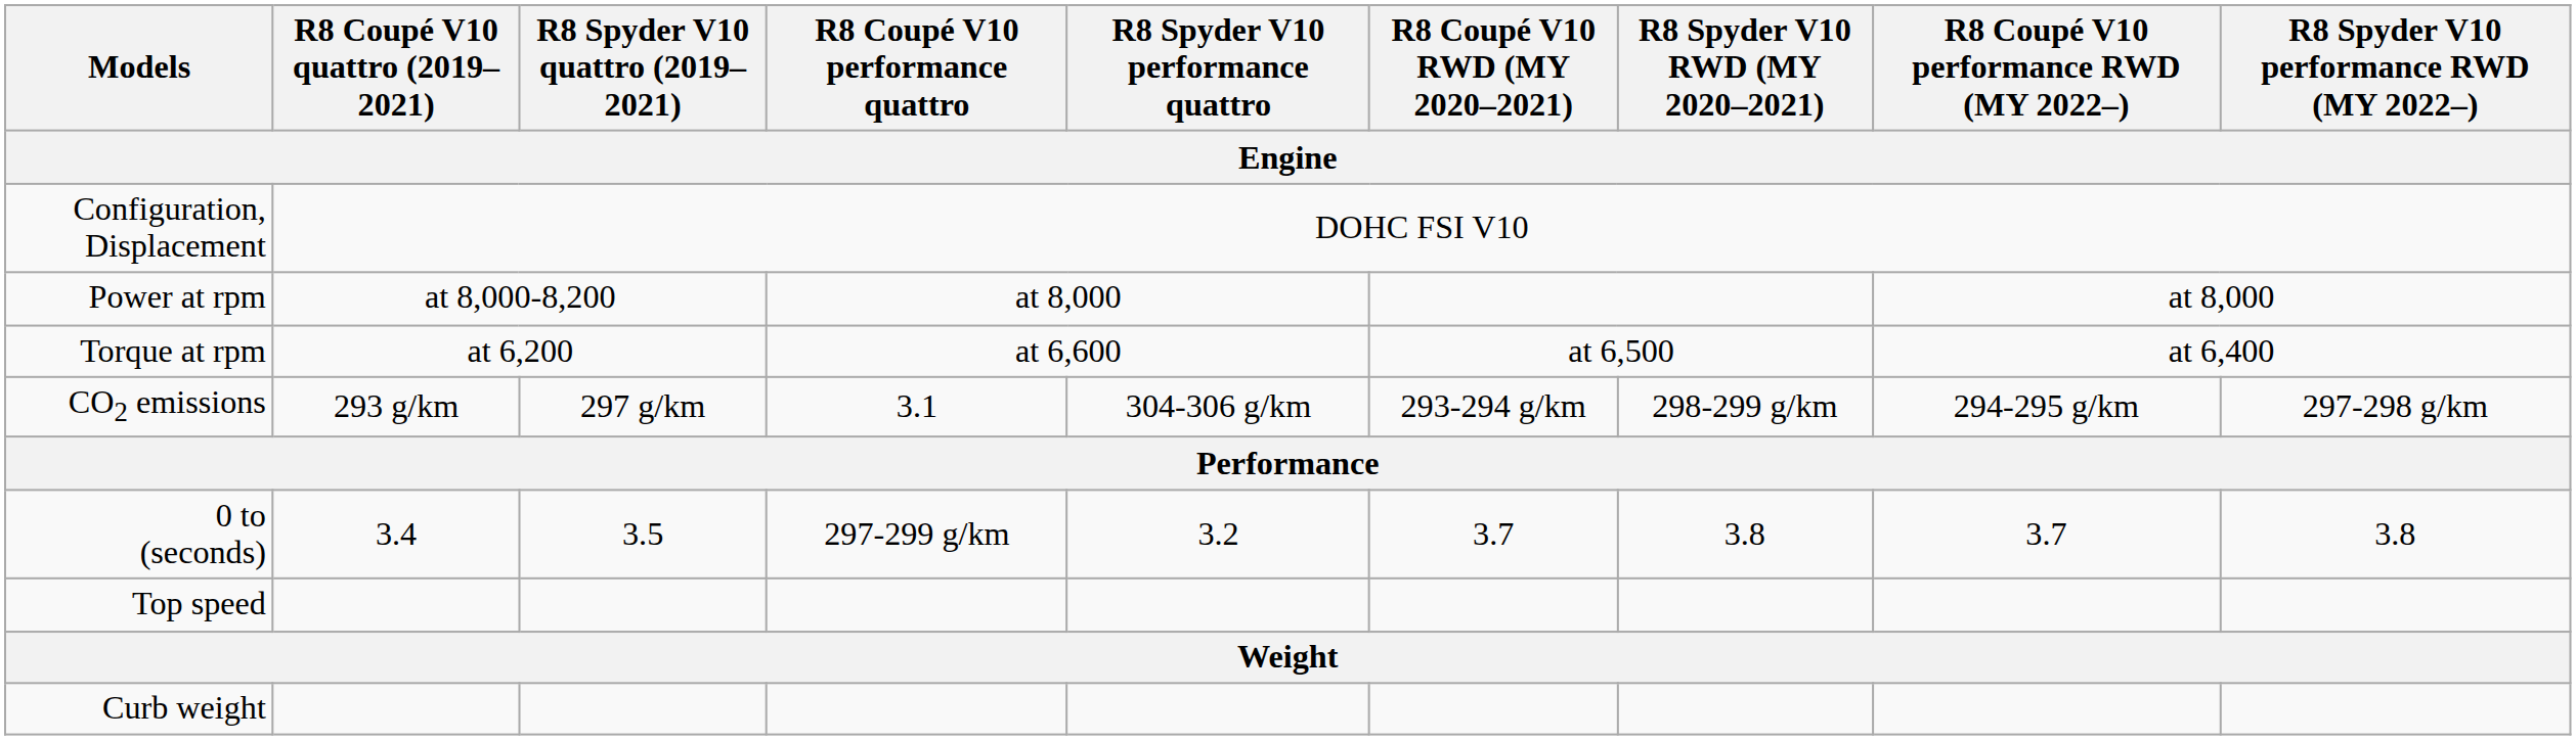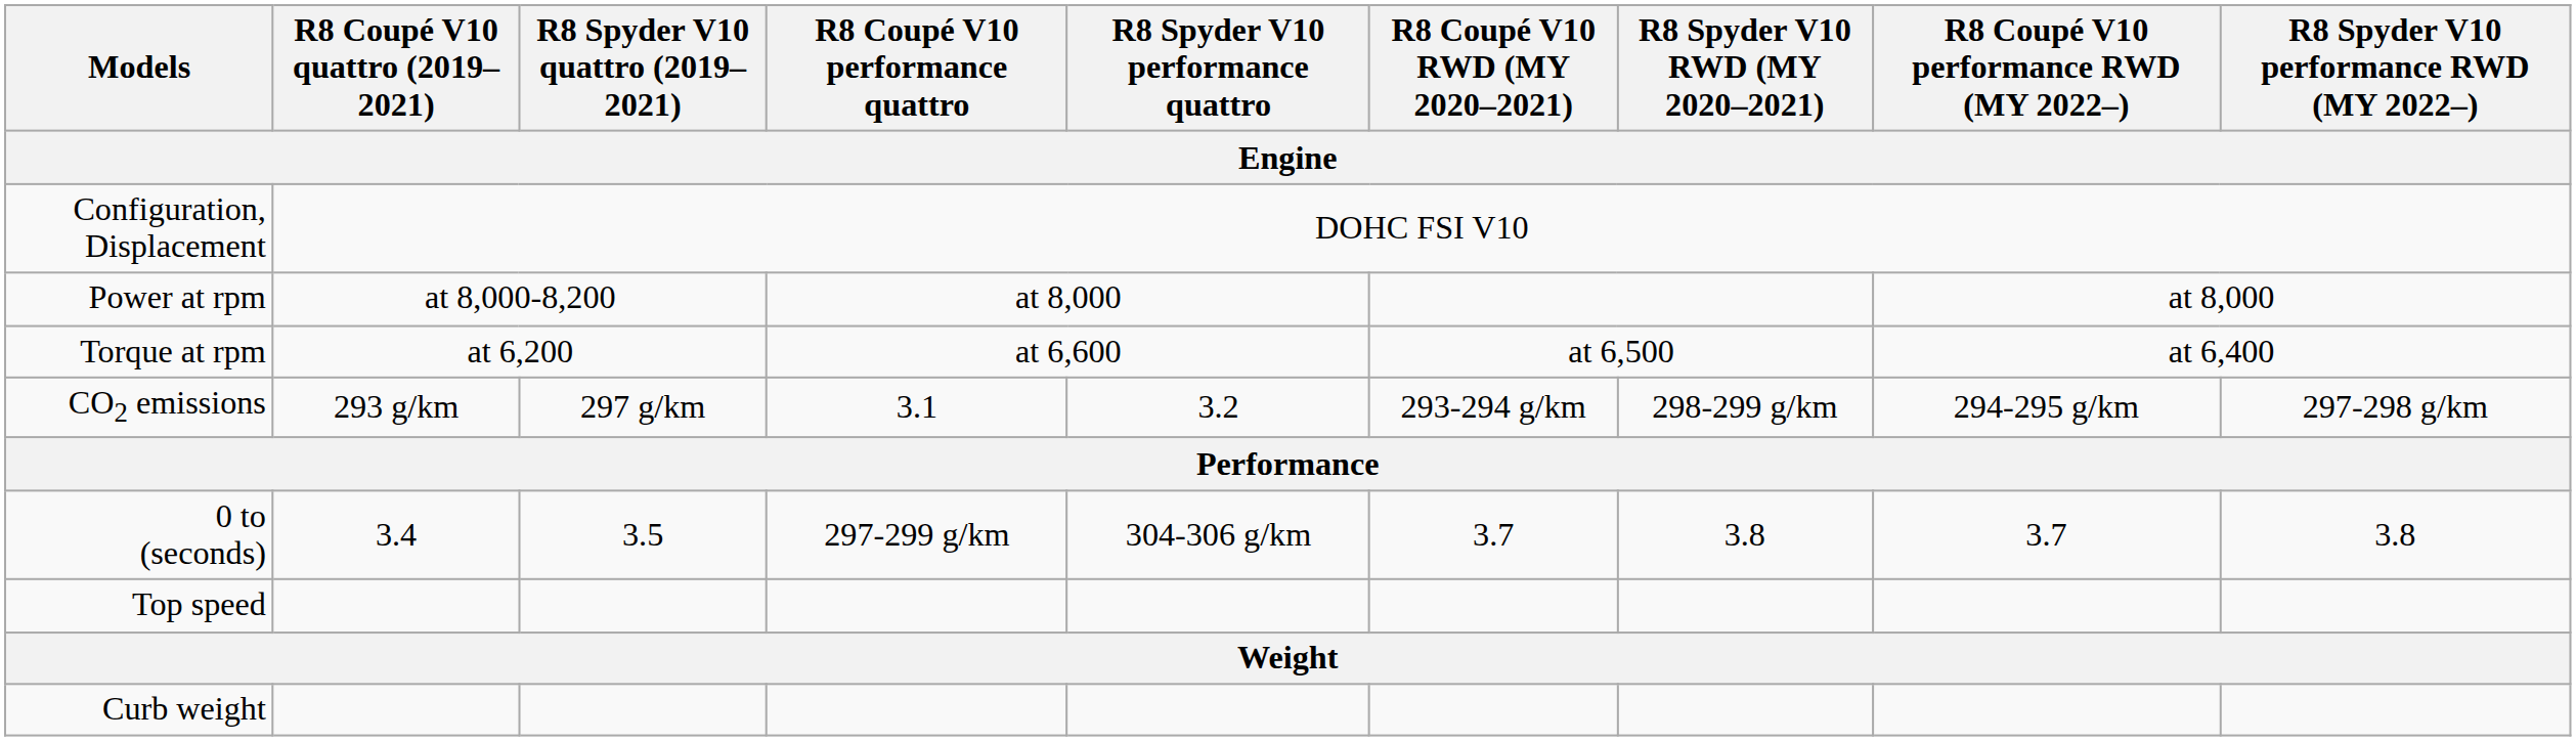CO2 emissions | R8 Spyder V10 performance quattro: 304-306 g/km -> 3.2
0 to (seconds) | R8 Spyder V10 performance quattro: 3.2 -> 304-306 g/km
